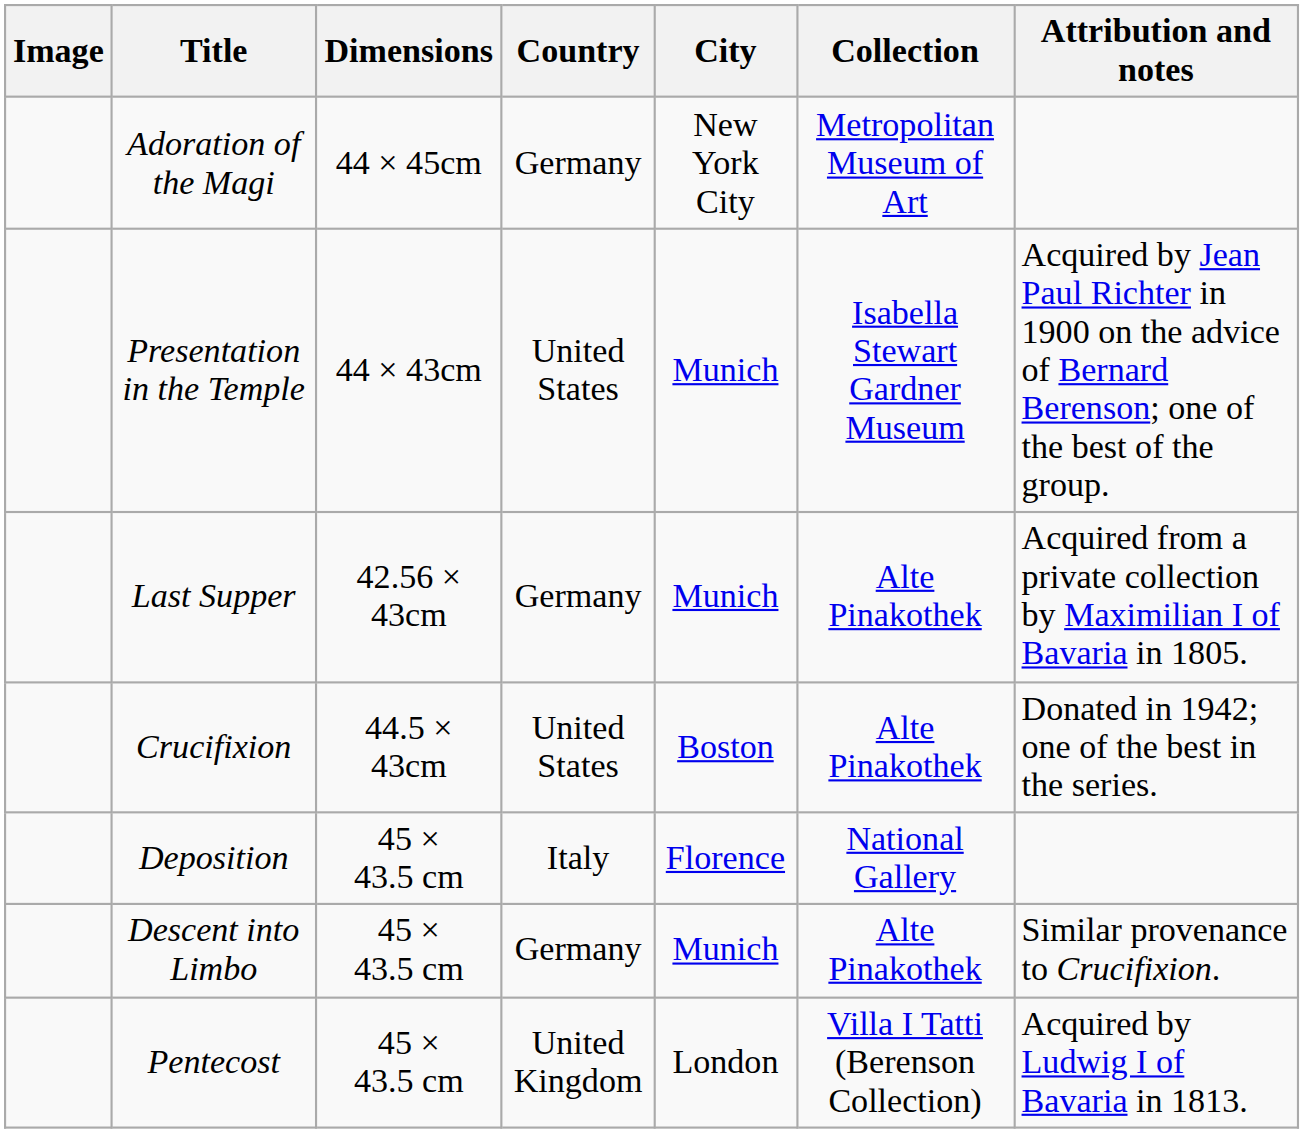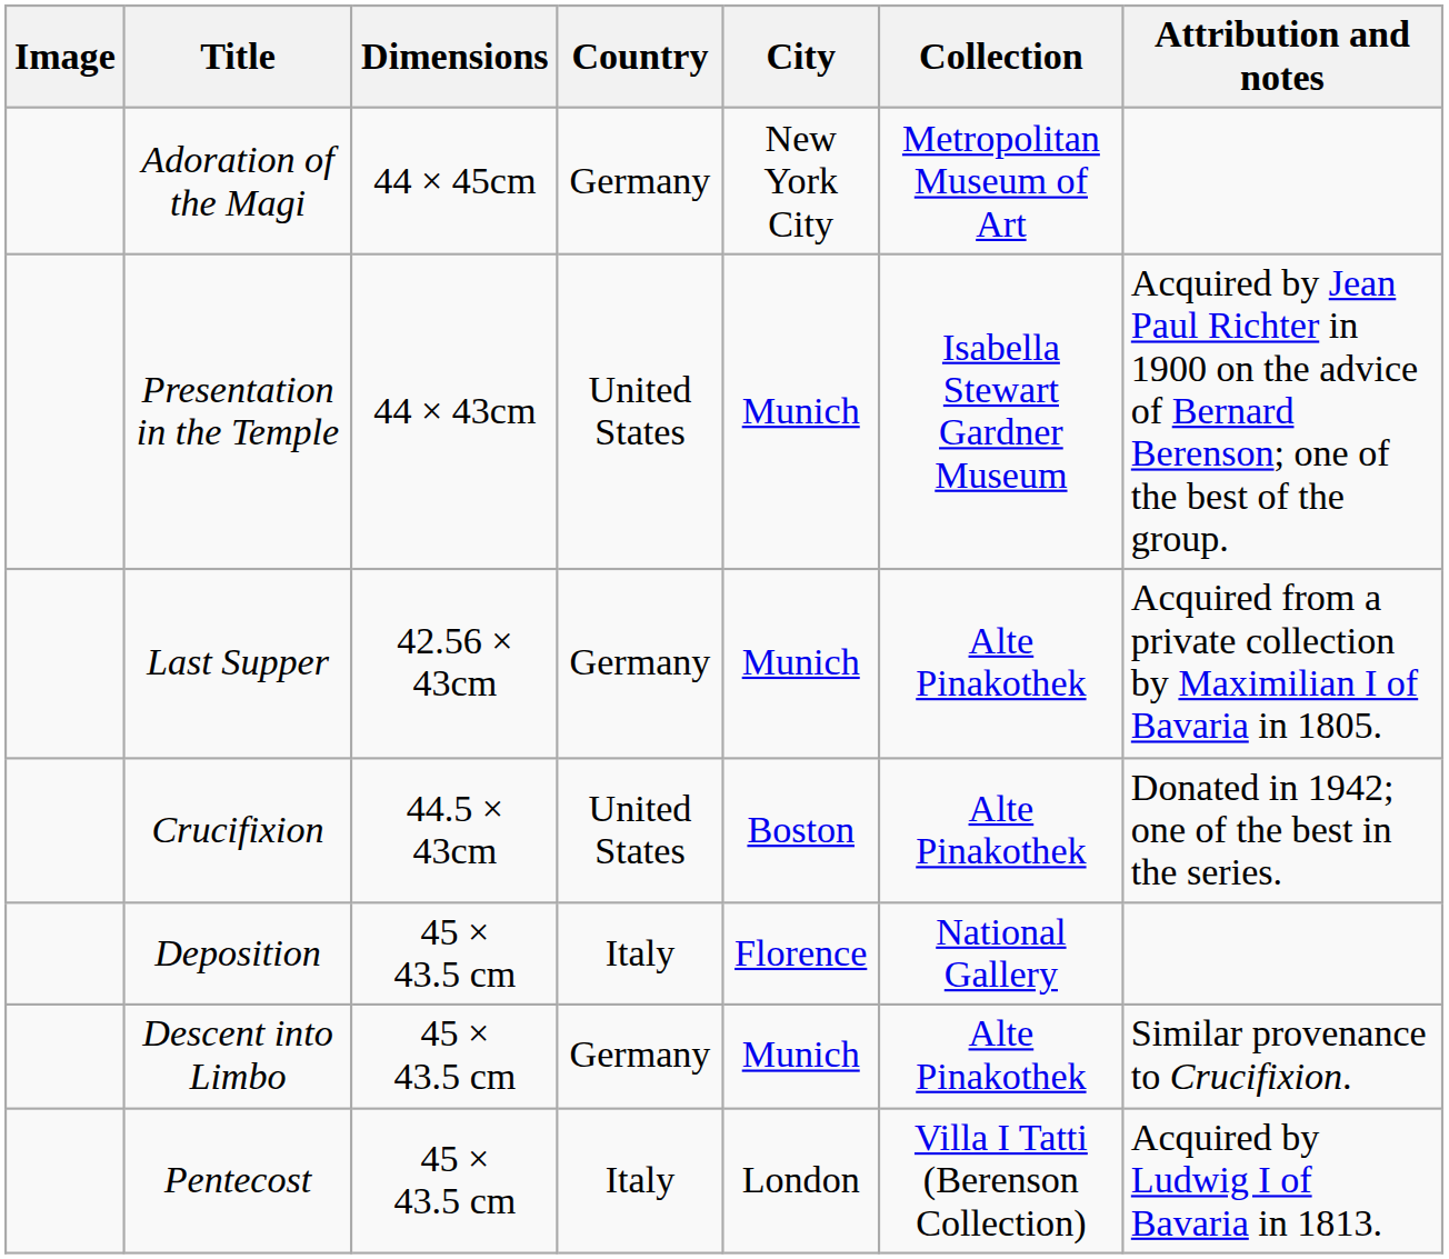Pentecost | Country: United Kingdom -> Italy
